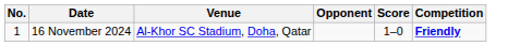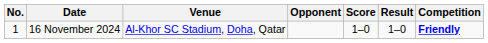+ column: Result | 1–0
